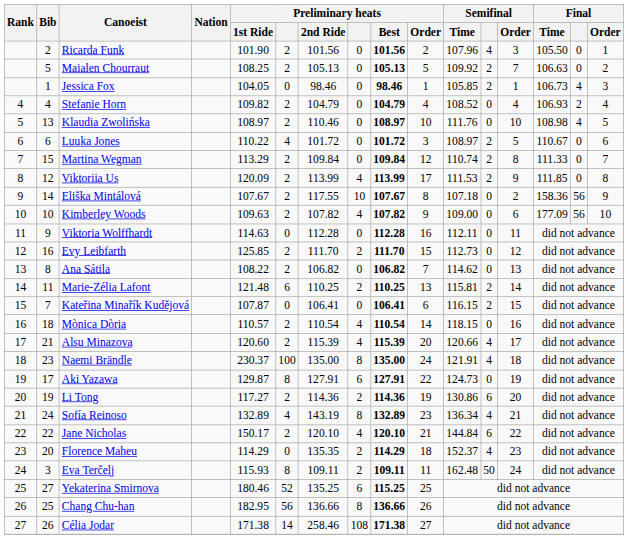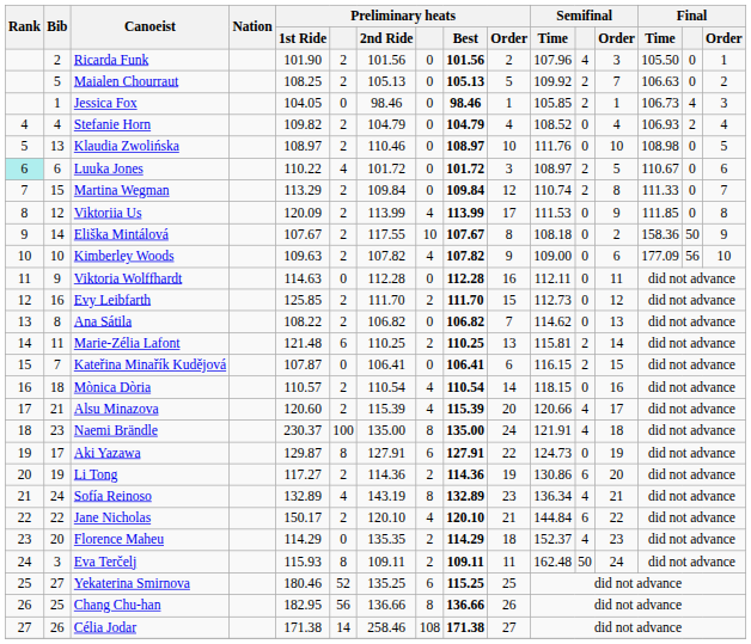Klaudia Zwolińska | Final: 4 -> 0
Luuka Jones | Rank: no background -> paleturquoise background
Viktoriia Us | Semifinal: 2 -> 0
Eliška Mintálová | Semifinal / Time: 107.18 -> 108.18
Eliška Mintálová | Final: 56 -> 50
